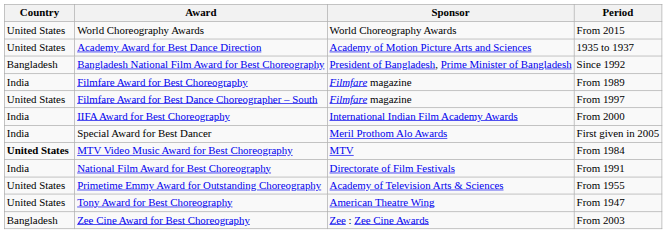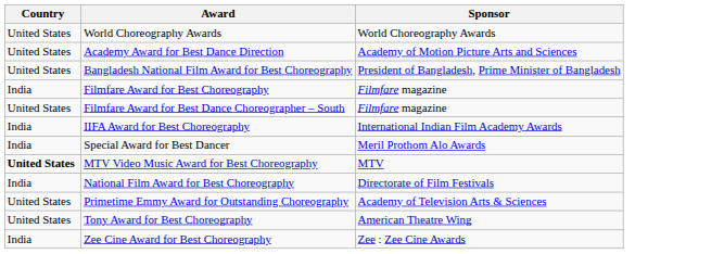- column: Period | From 2015 | 1935 to 1937 | Since 1992 | From 1989 | From 1997 | From 2000 | First given in 2005 | From 1984 | From 1991 | From 1955 | From 1947 | From 2003
Bangladesh National Film Award for Best Choreography | Country: Bangladesh -> United States
Zee Cine Award for Best Choreography | Country: Bangladesh -> India
